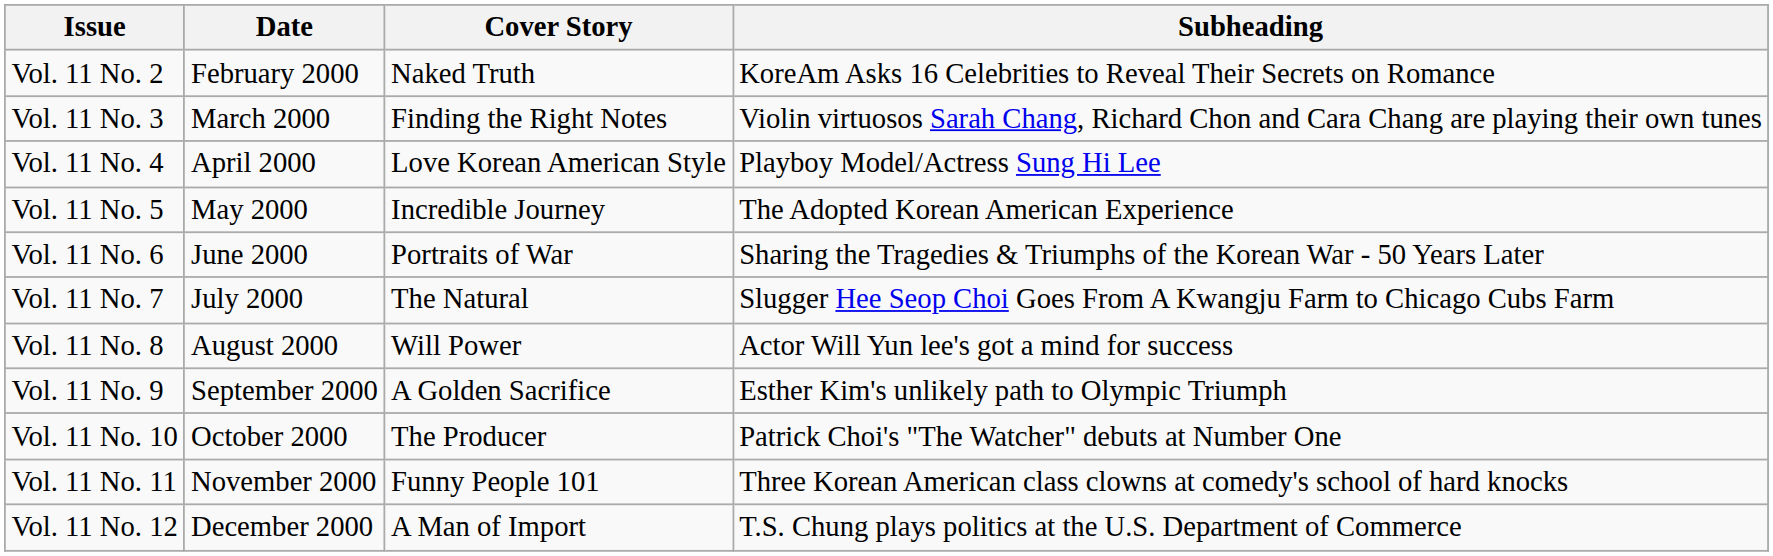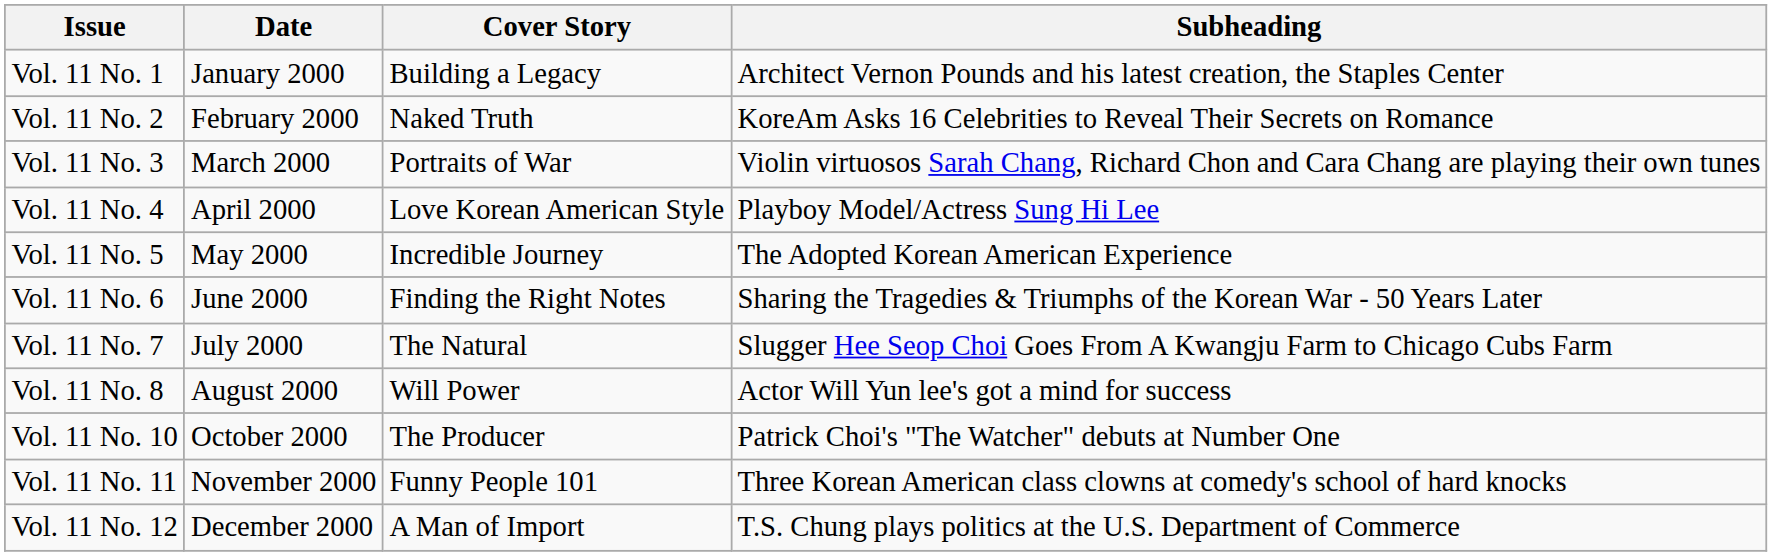+ row: Vol. 11 No. 1 | January 2000 | Building a Legacy | Architect Vernon Pounds and his latest creation, the Staples Center
Vol. 11 No. 3 | Cover Story: Finding the Right Notes -> Portraits of War
Vol. 11 No. 6 | Cover Story: Portraits of War -> Finding the Right Notes
- row: Vol. 11 No. 9 | September 2000 | A Golden Sacrifice | Esther Kim's unlikely path to Olympic Triumph
